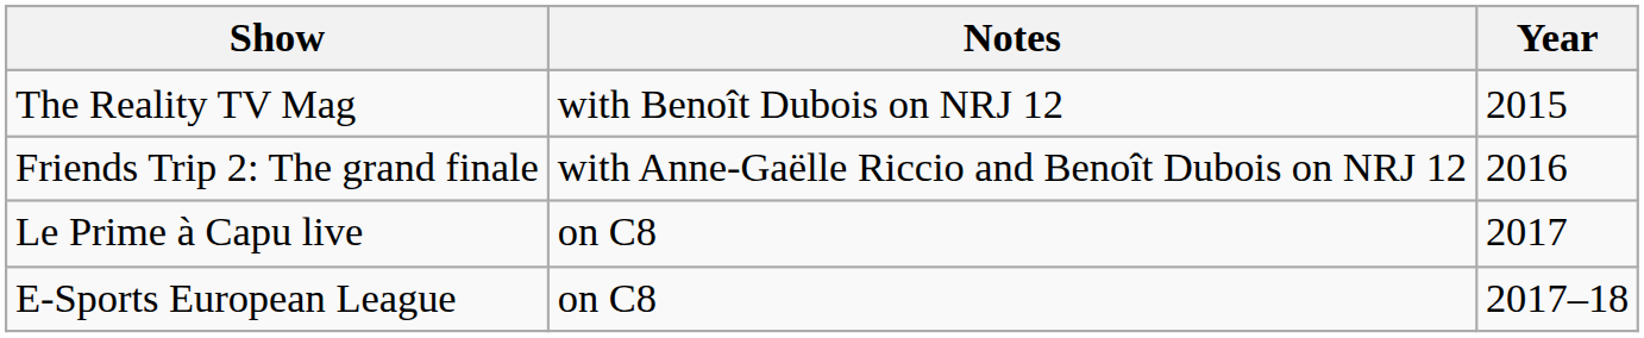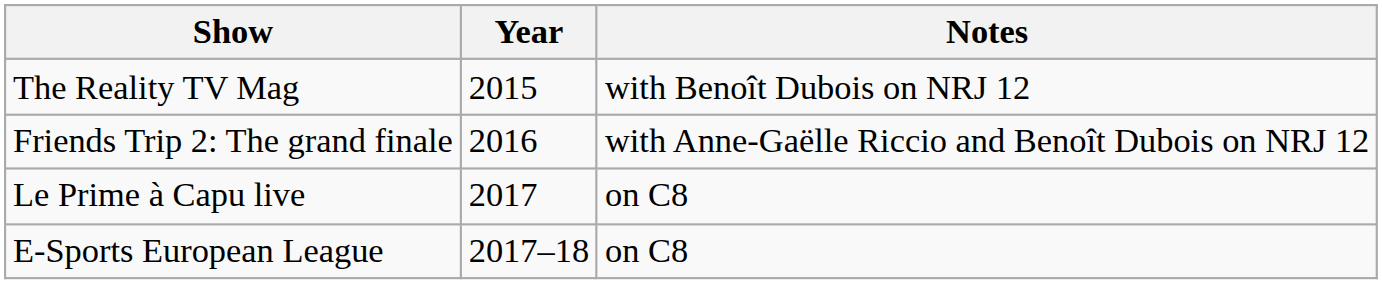columns swapped: Year <-> Notes
